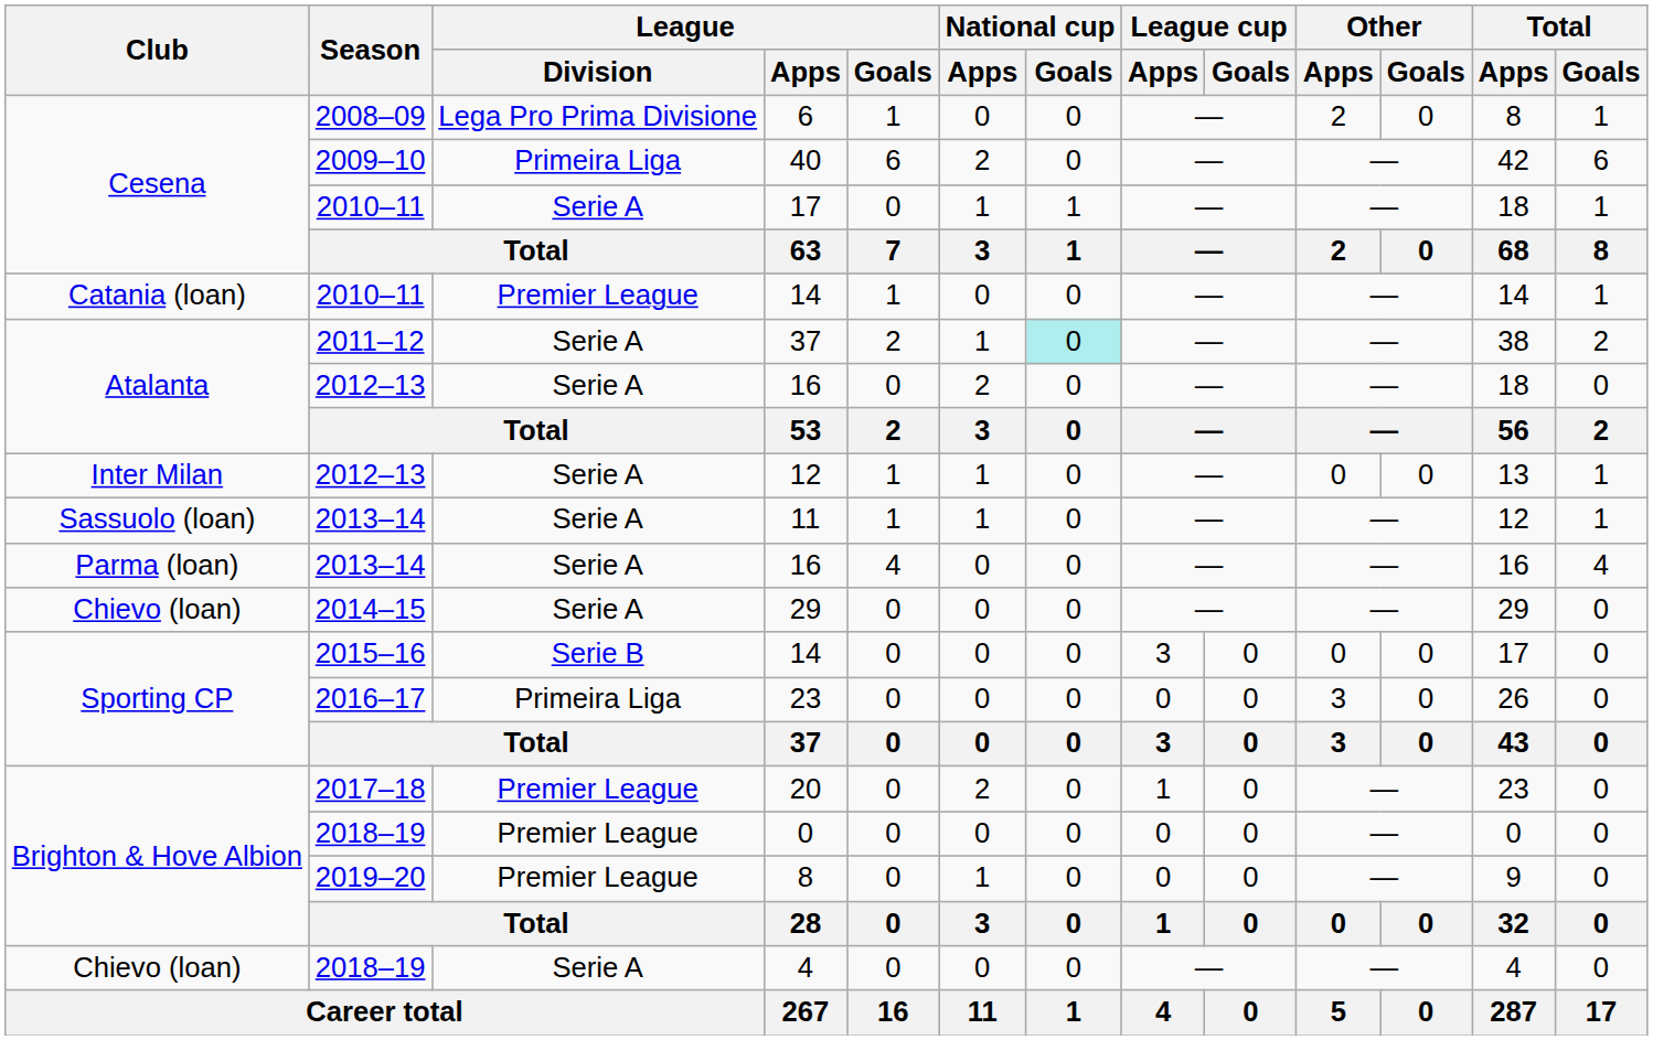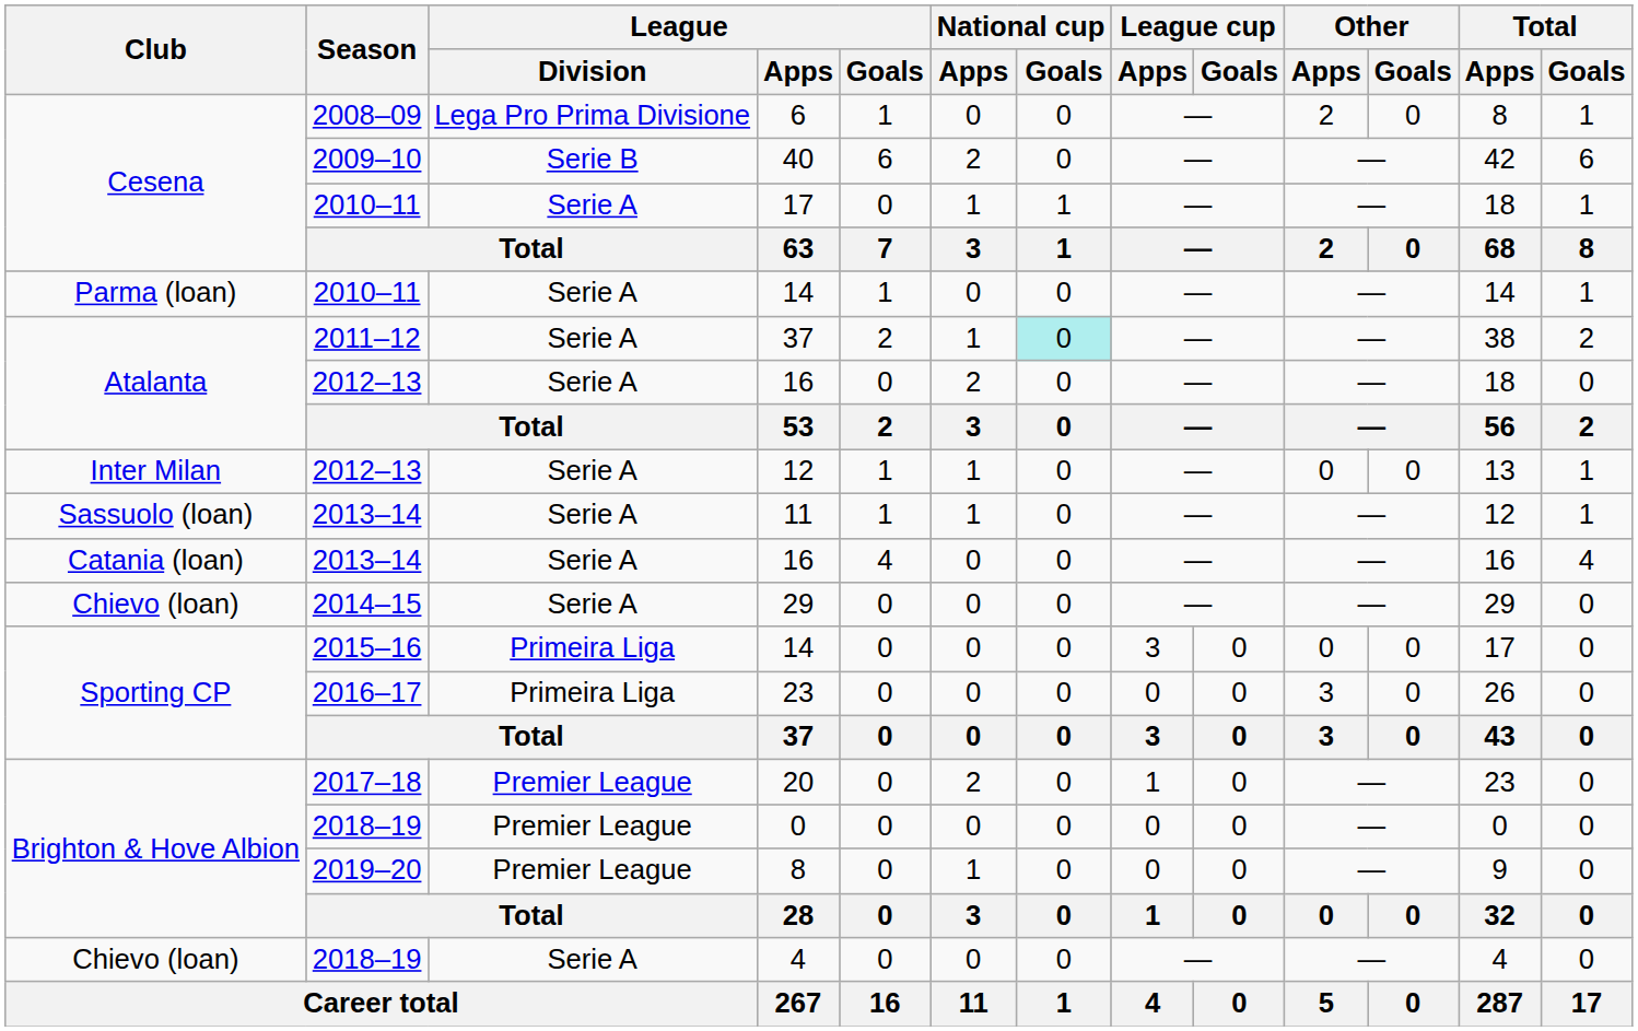40 | League / Division: Primeira Liga -> Serie B
2010–11 / 14 | Club: Catania (loan) -> Parma (loan)
2010–11 / 14 | League / Division: Premier League -> Serie A
2013–14 / 16 | Club: Parma (loan) -> Catania (loan)
2015–16 / 14 | League / Division: Serie B -> Primeira Liga
